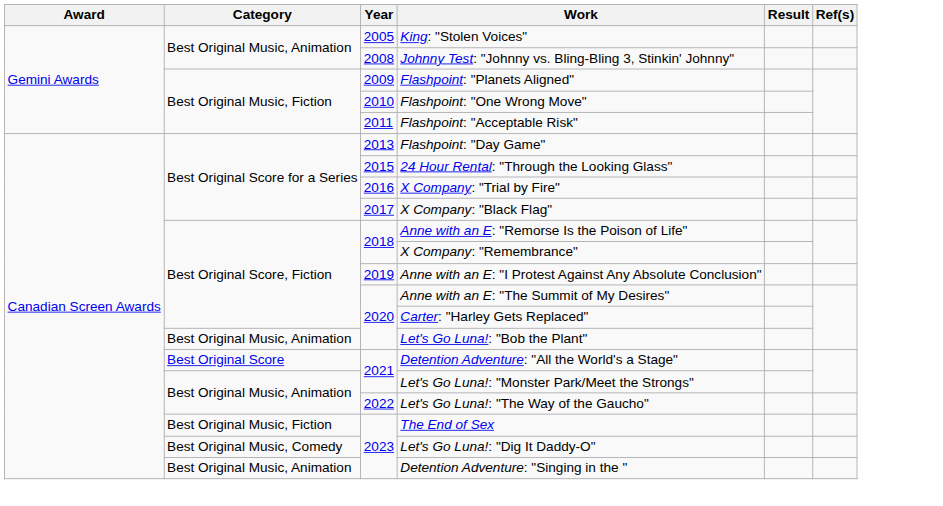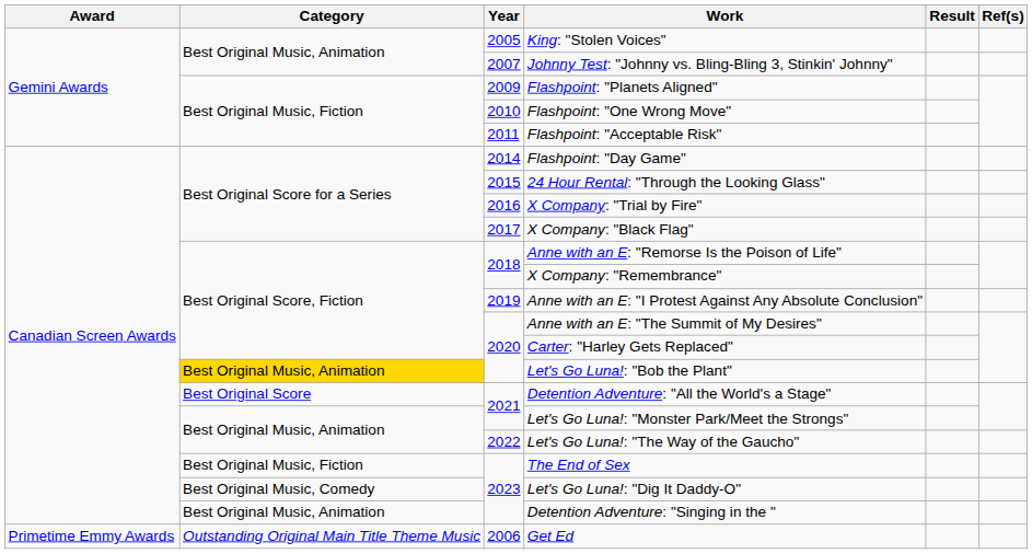Johnny Test: "Johnny vs. Bling-Bling 3, Stinkin' Johnny" | Year: 2008 -> 2007
Flashpoint: "Day Game" | Year: 2013 -> 2014
Let's Go Luna!: "Bob the Plant" | Category: no background -> gold background
+ row: Primetime Emmy Awards | Outstanding Original Main Title Theme Music | 2006 | Get Ed
